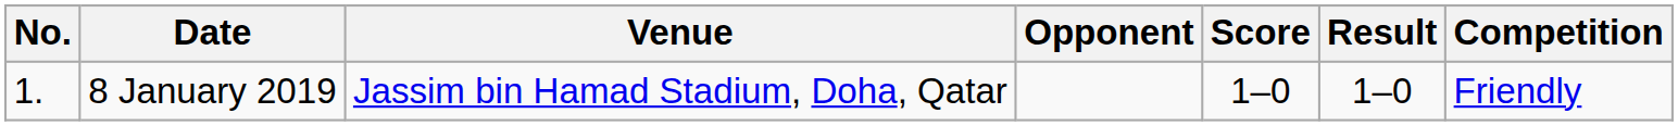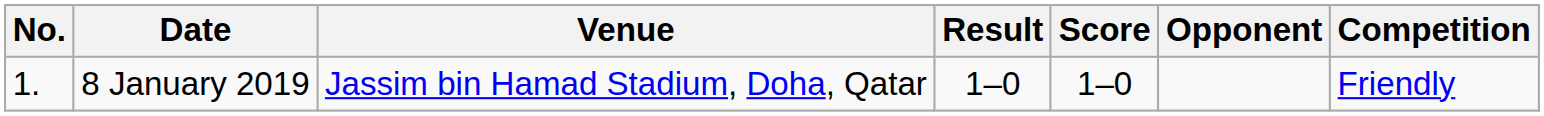columns swapped: Opponent <-> Result
